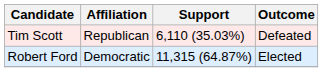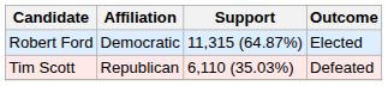rows swapped: Robert Ford <-> Tim Scott
